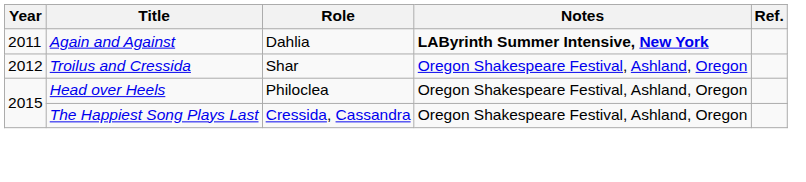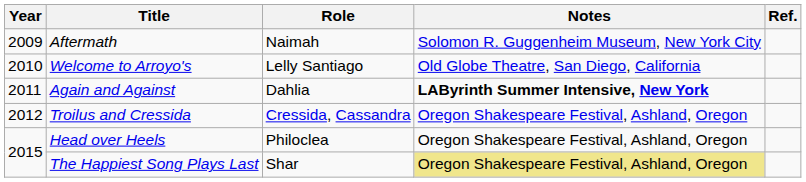+ row: 2009 | Aftermath | Naimah | Solomon R. Guggenheim Museum, New York City
+ row: 2010 | Welcome to Arroyo's | Lelly Santiago | Old Globe Theatre, San Diego, California
Troilus and Cressida | Role: Shar -> Cressida, Cassandra
The Happiest Song Plays Last | Role: Cressida, Cassandra -> Shar
The Happiest Song Plays Last | Notes: no background -> khaki background
